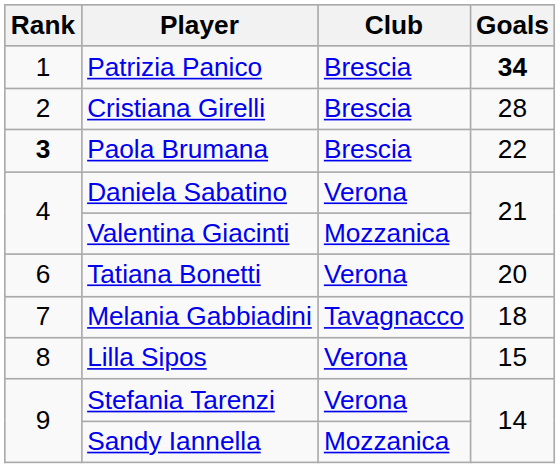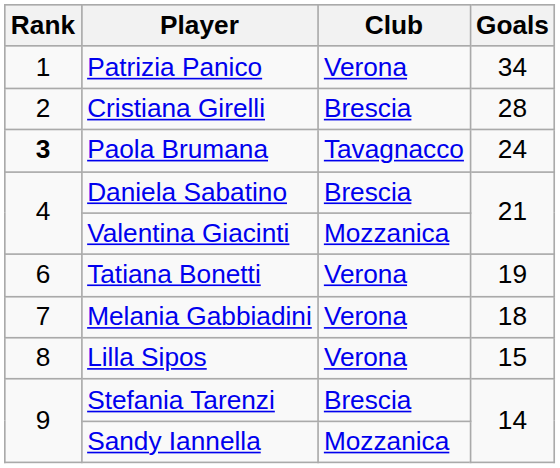Patrizia Panico | Club: Brescia -> Verona
Patrizia Panico | Goals: bold -> normal
Paola Brumana | Club: Brescia -> Tavagnacco
Paola Brumana | Goals: 22 -> 24
Daniela Sabatino | Club: Verona -> Brescia
Tatiana Bonetti | Goals: 20 -> 19
Melania Gabbiadini | Club: Tavagnacco -> Verona
Stefania Tarenzi | Club: Verona -> Brescia
